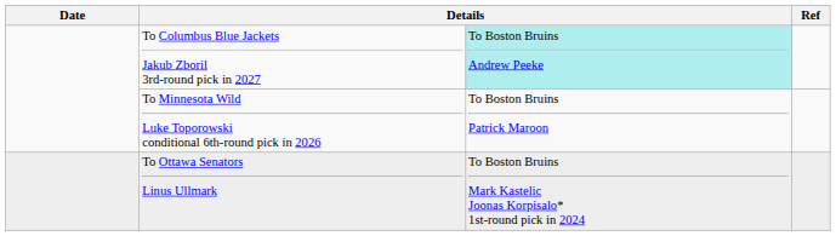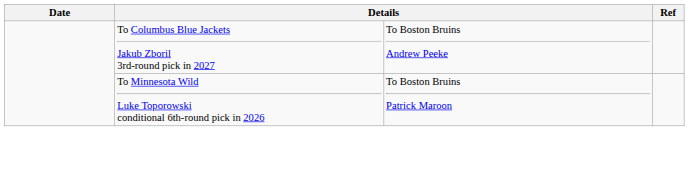To Columbus Blue Jackets Jakub Zboril 3rd-round pick in 2027 | column 3: paleturquoise background -> no background
- row: To Ottawa Senators Linus Ullmark | To Boston Bruins Mark Kastelic Joonas Korpisalo* 1st-round pick in 2024
